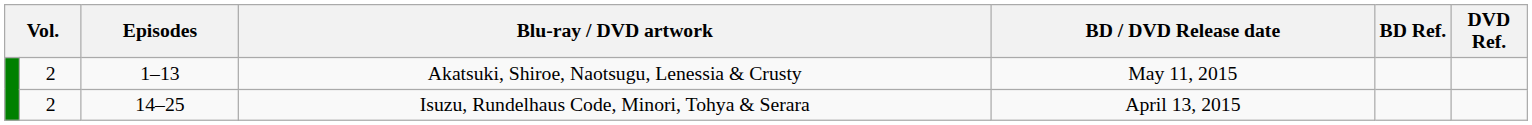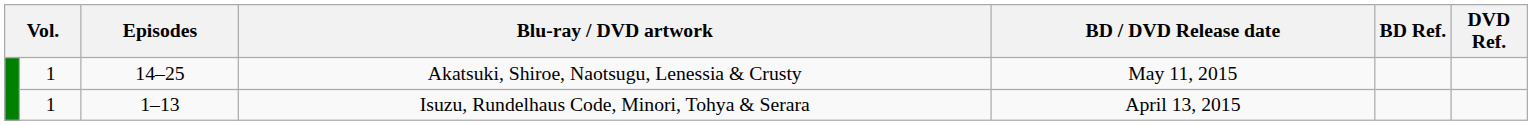Akatsuki, Shiroe, Naotsugu, Lenessia & Crusty | column 2: 2 -> 1
Akatsuki, Shiroe, Naotsugu, Lenessia & Crusty | Episodes: 1–13 -> 14–25
Isuzu, Rundelhaus Code, Minori, Tohya & Serara | column 2: 2 -> 1
Isuzu, Rundelhaus Code, Minori, Tohya & Serara | Episodes: 14–25 -> 1–13
